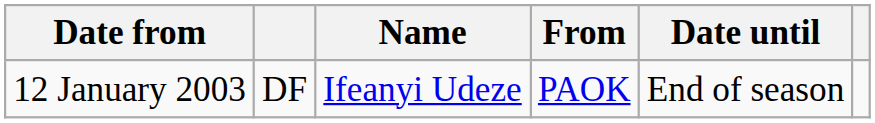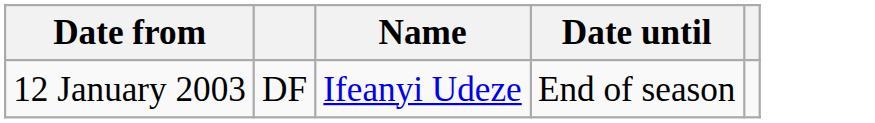- column: From | PAOK
